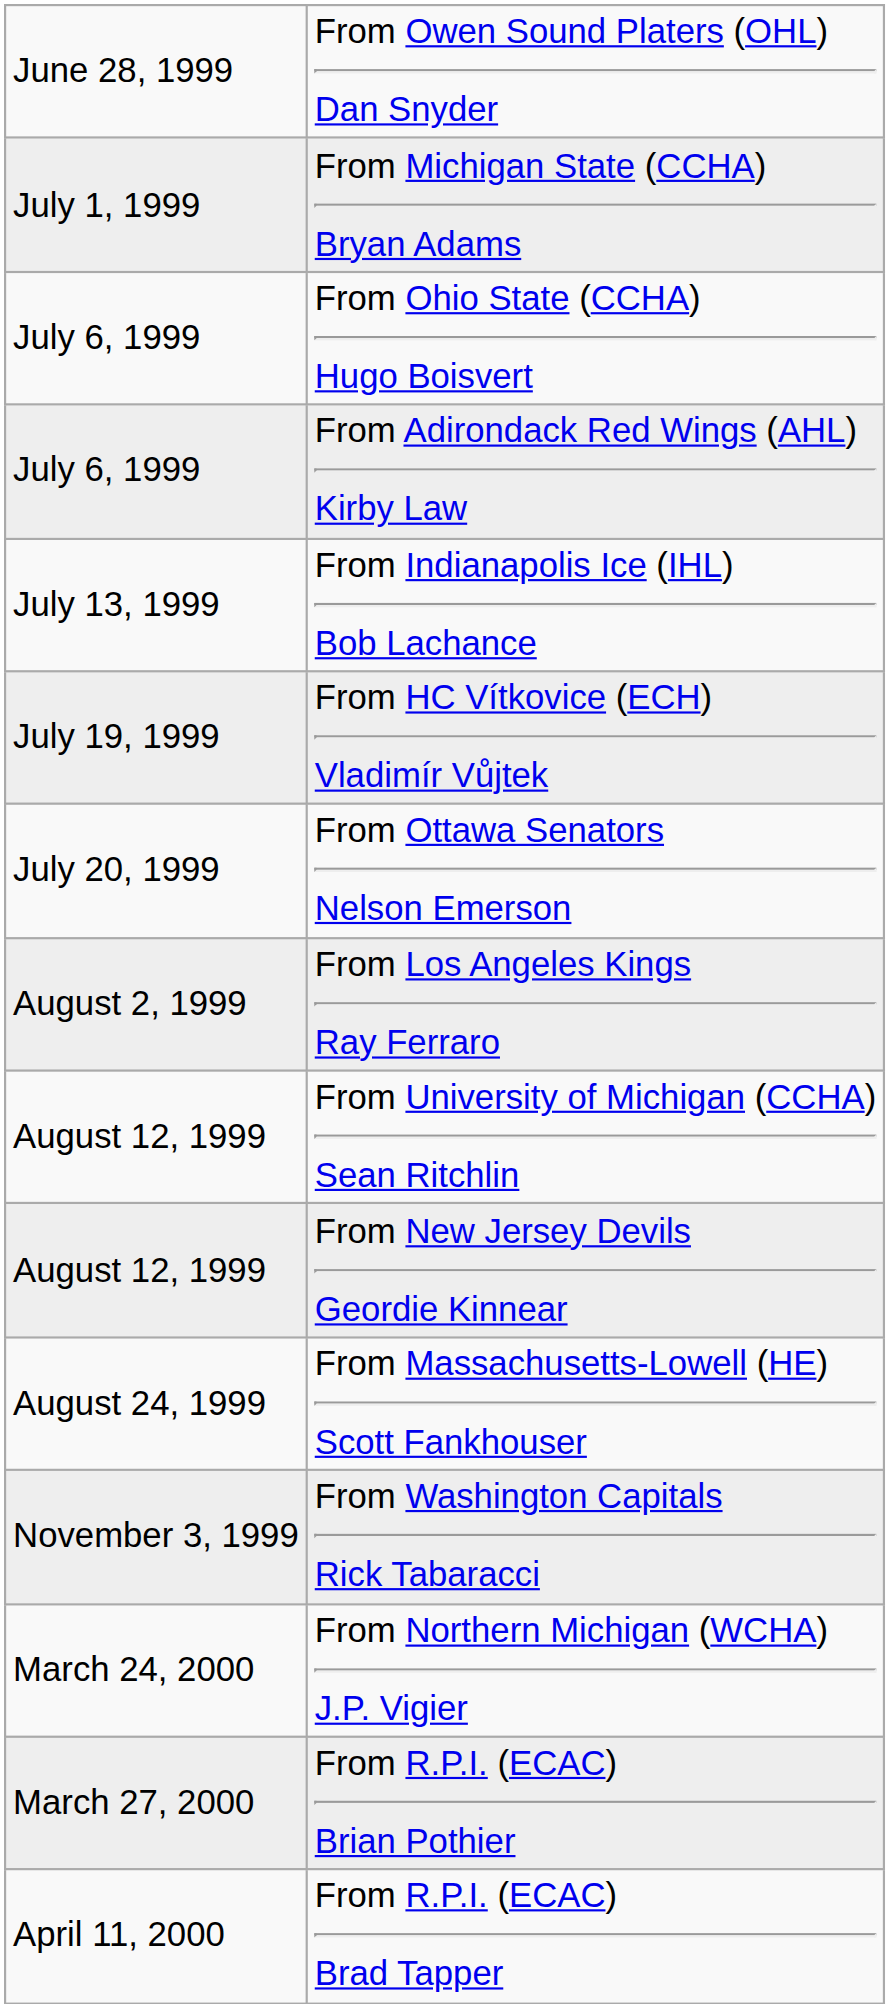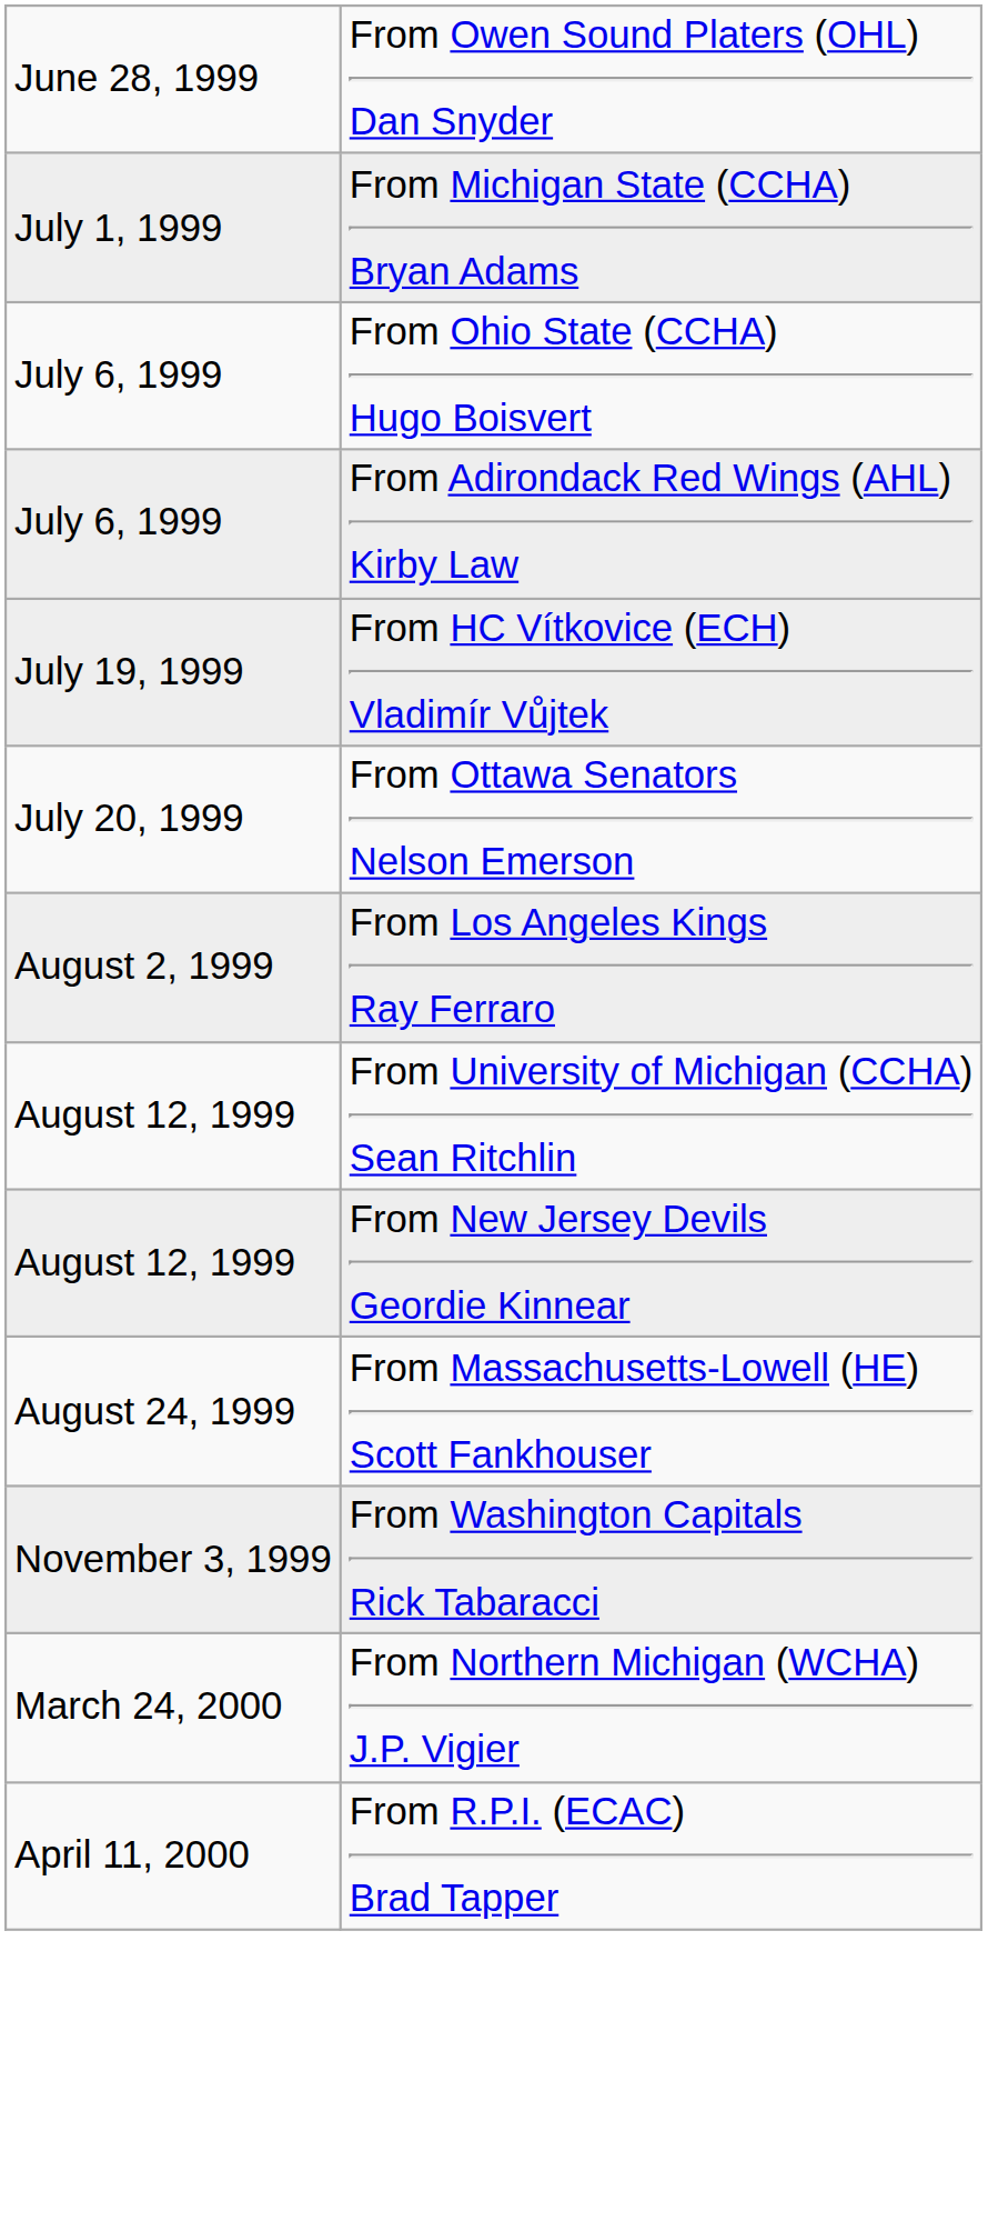- row: July 13, 1999 | From Indianapolis Ice (IHL) Bob Lachance
- row: March 27, 2000 | From R.P.I. (ECAC) Brian Pothier
